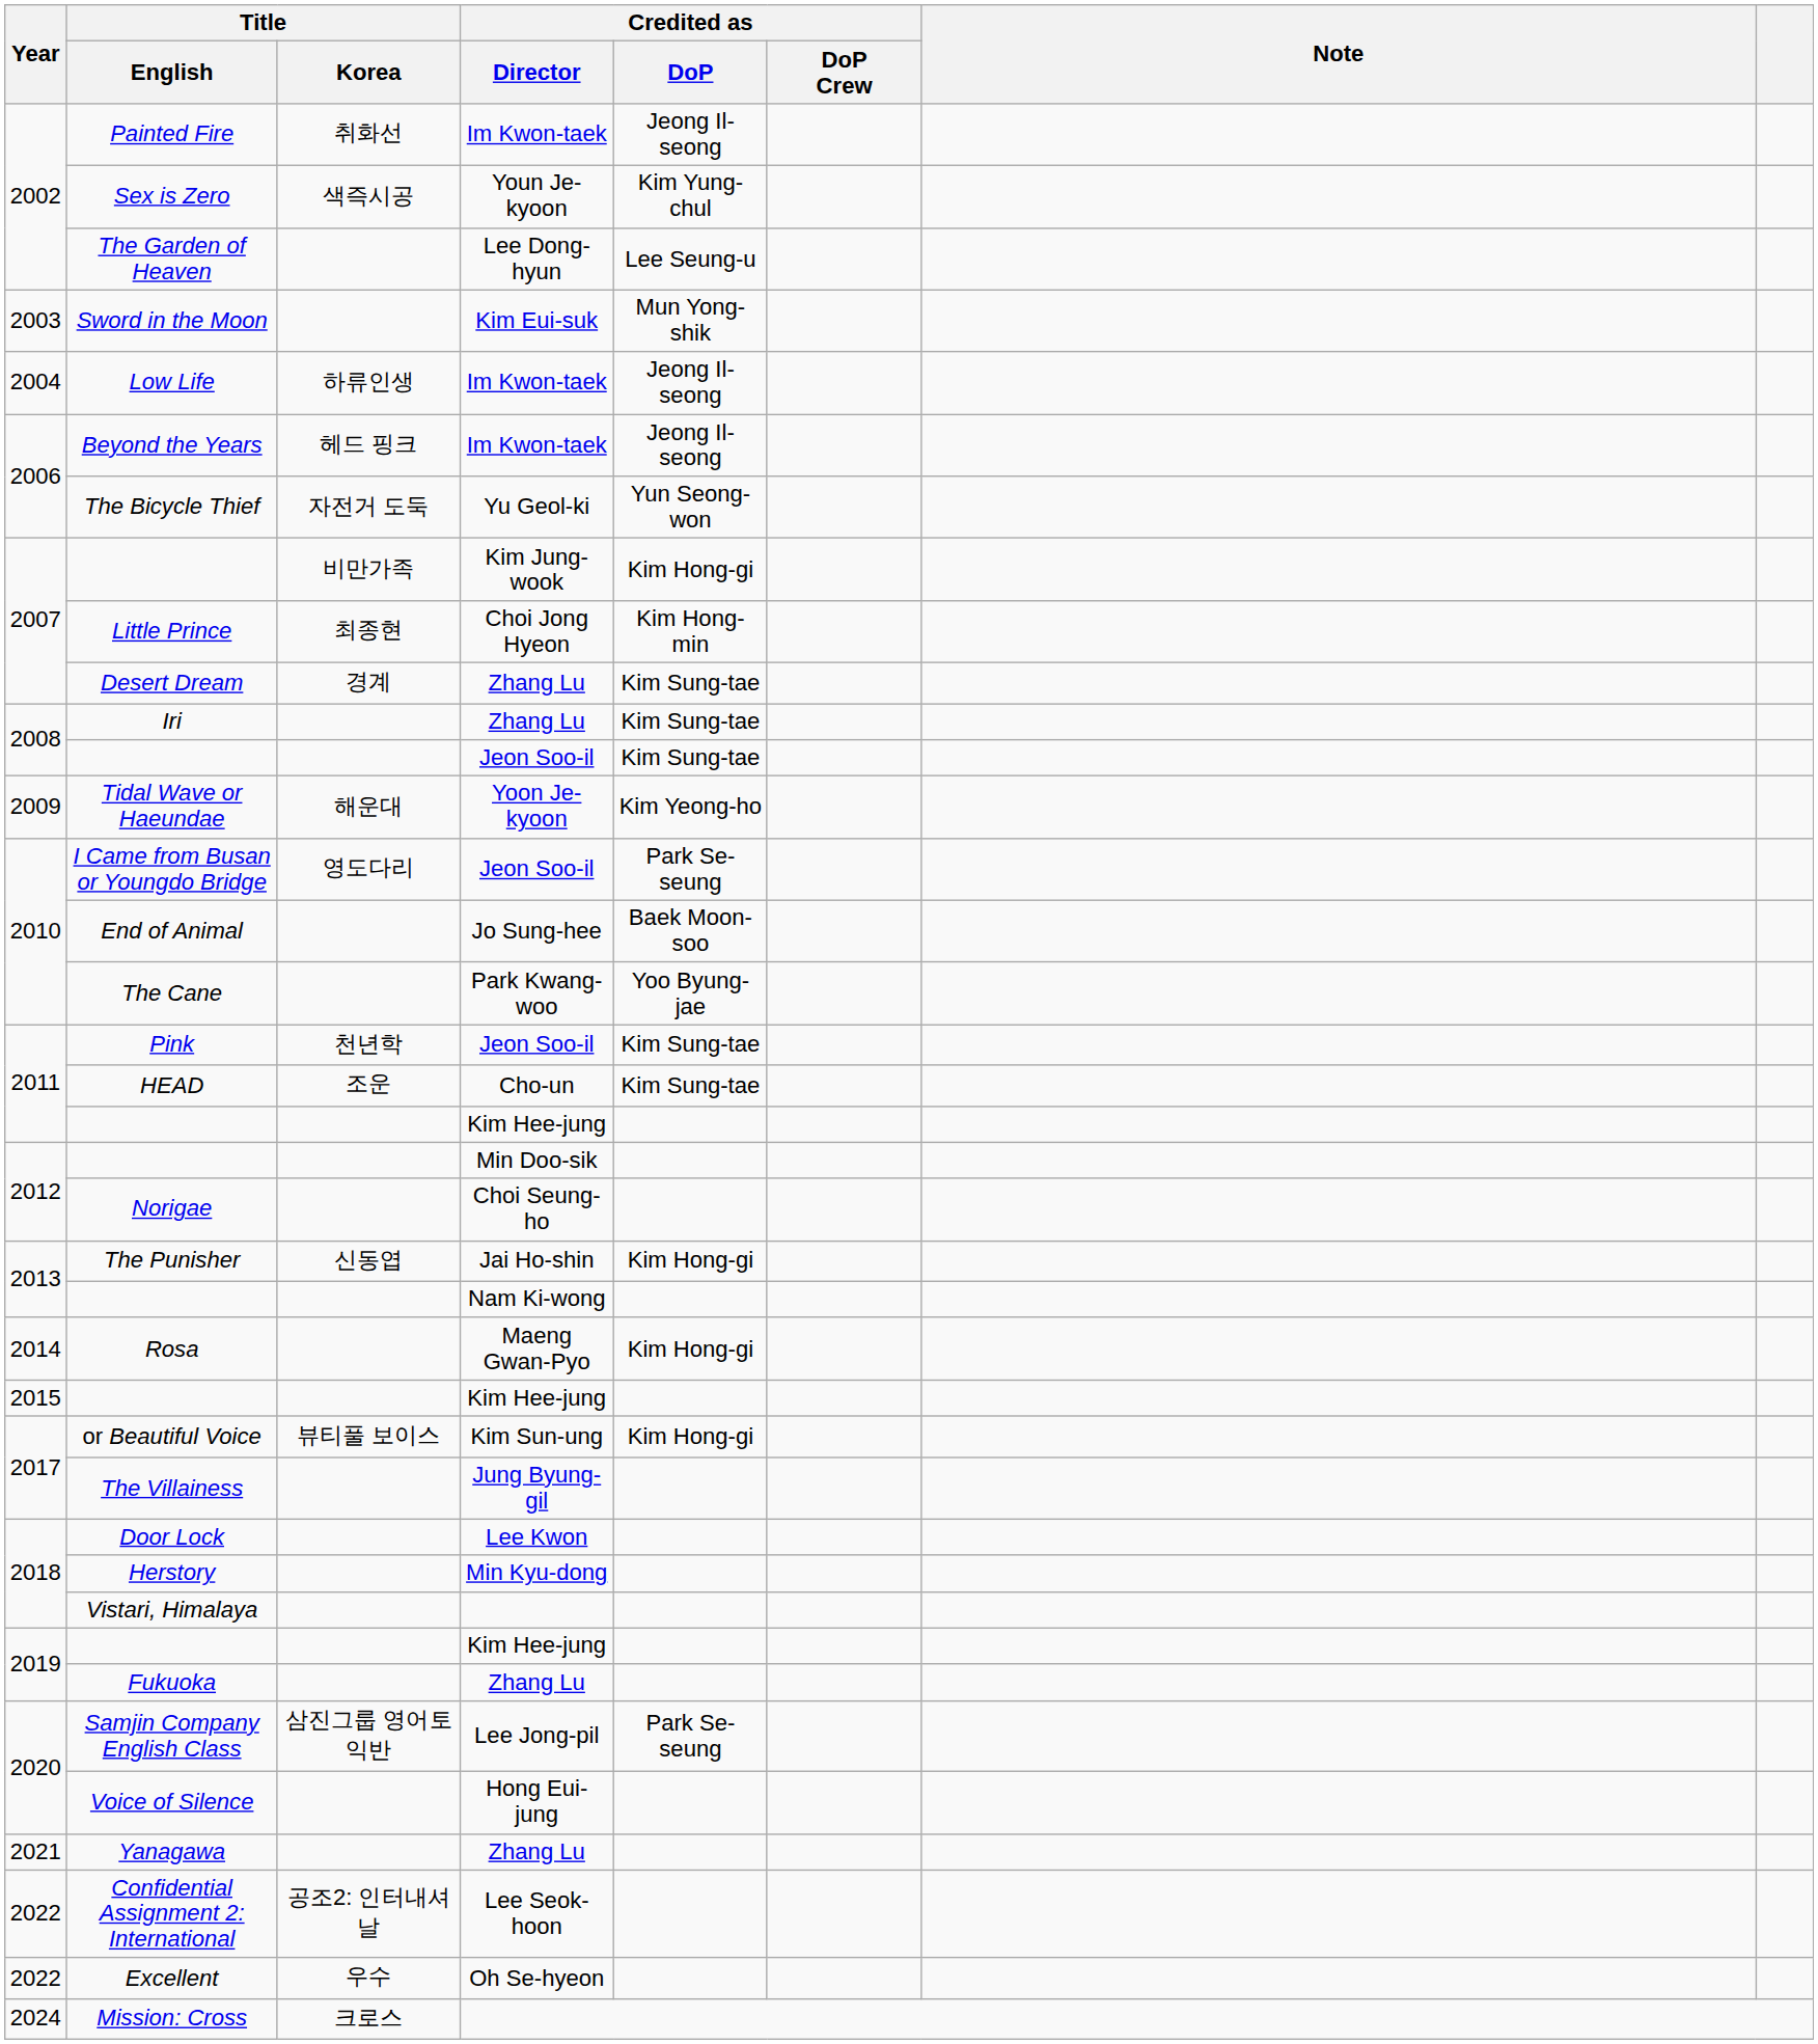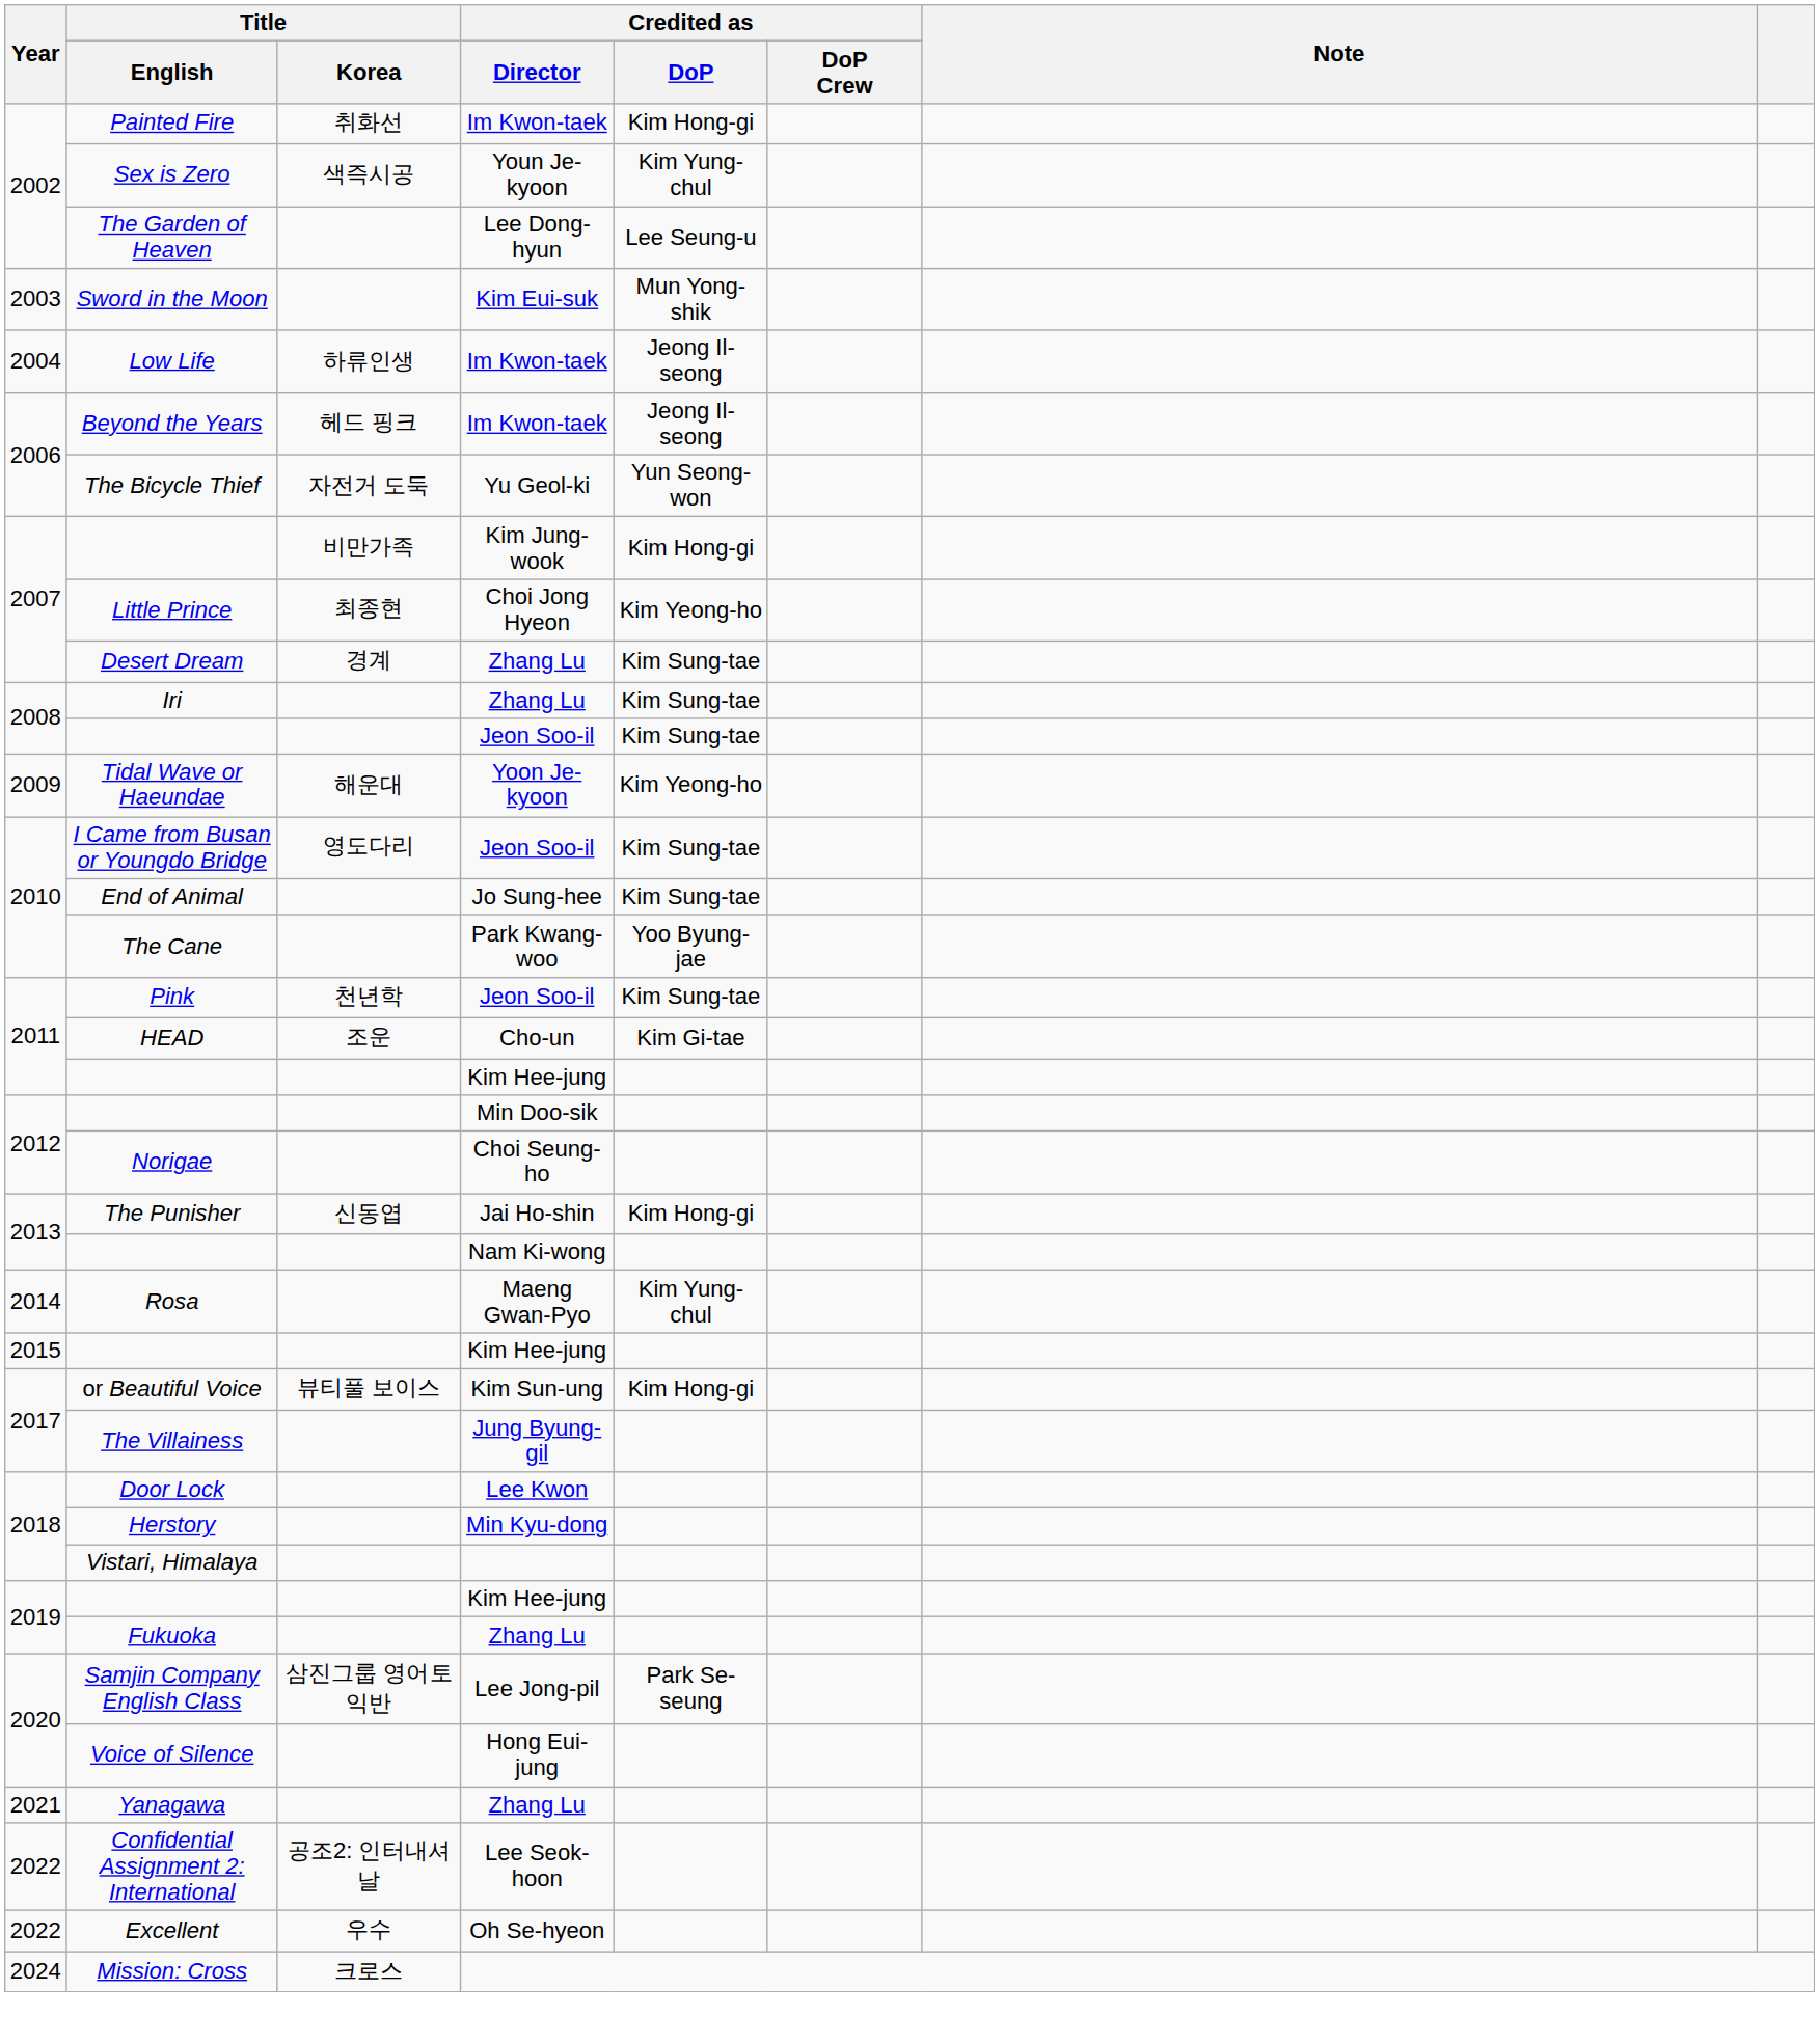Painted Fire | Credited as / DoP: Jeong Il-seong -> Kim Hong-gi
Little Prince | Credited as / DoP: Kim Hong-min -> Kim Yeong-ho
I Came from Busan or Youngdo Bridge | Credited as / DoP: Park Se-seung -> Kim Sung-tae
End of Animal | Credited as / DoP: Baek Moon-soo -> Kim Sung-tae
HEAD | Credited as / DoP: Kim Sung-tae -> Kim Gi-tae
Rosa | Credited as / DoP: Kim Hong-gi -> Kim Yung-chul
